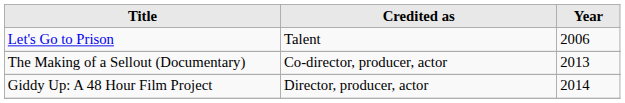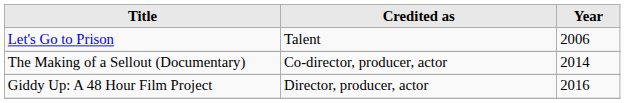The Making of a Sellout (Documentary) | Year: 2013 -> 2014
Giddy Up: A 48 Hour Film Project | Year: 2014 -> 2016
